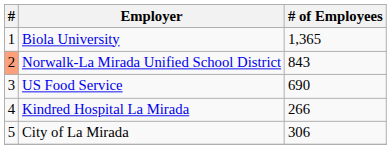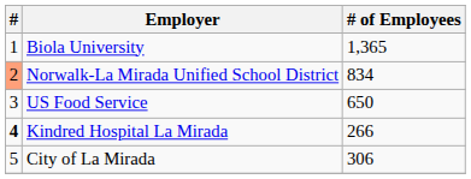Norwalk-La Mirada Unified School District | # of Employees: 843 -> 834
US Food Service | # of Employees: 690 -> 650
Kindred Hospital La Mirada | #: normal -> bold
